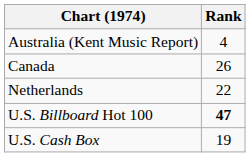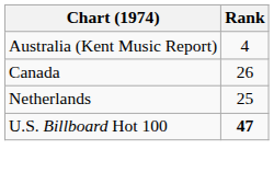Netherlands | Rank: 22 -> 25
- row: U.S. Cash Box | 19
